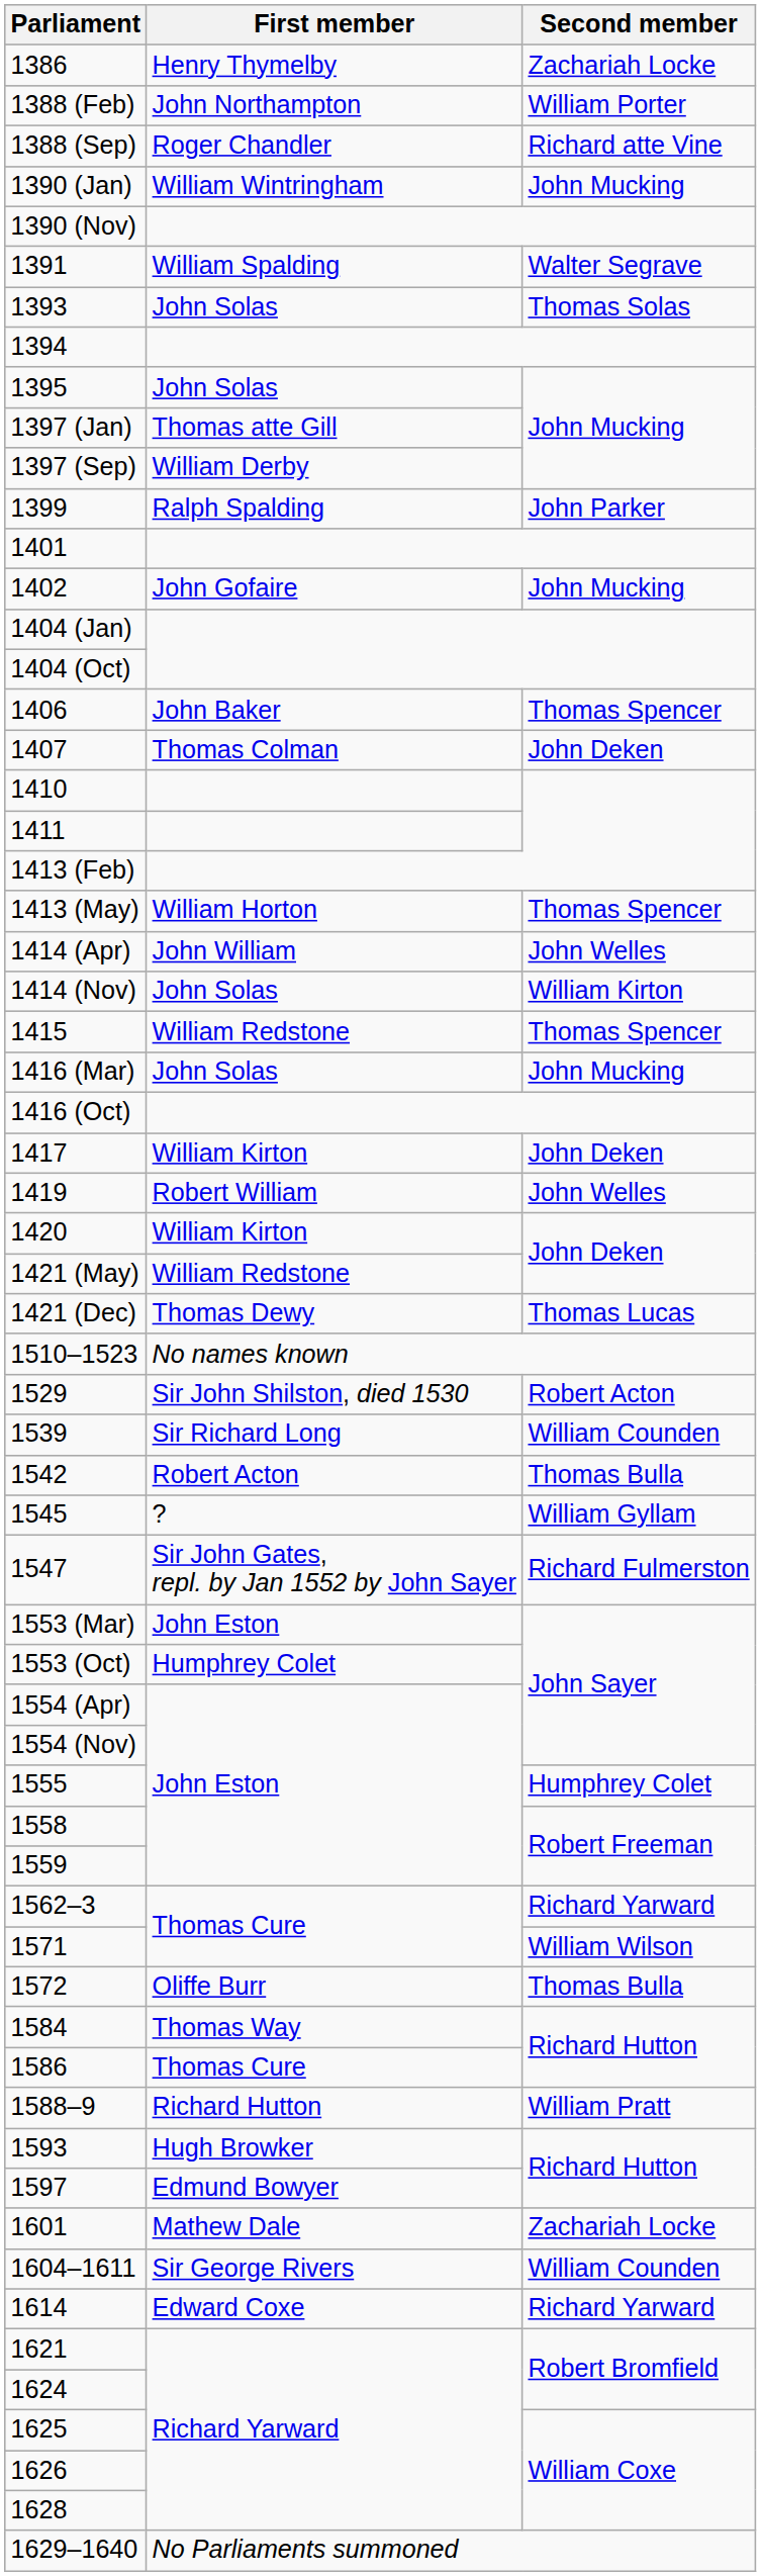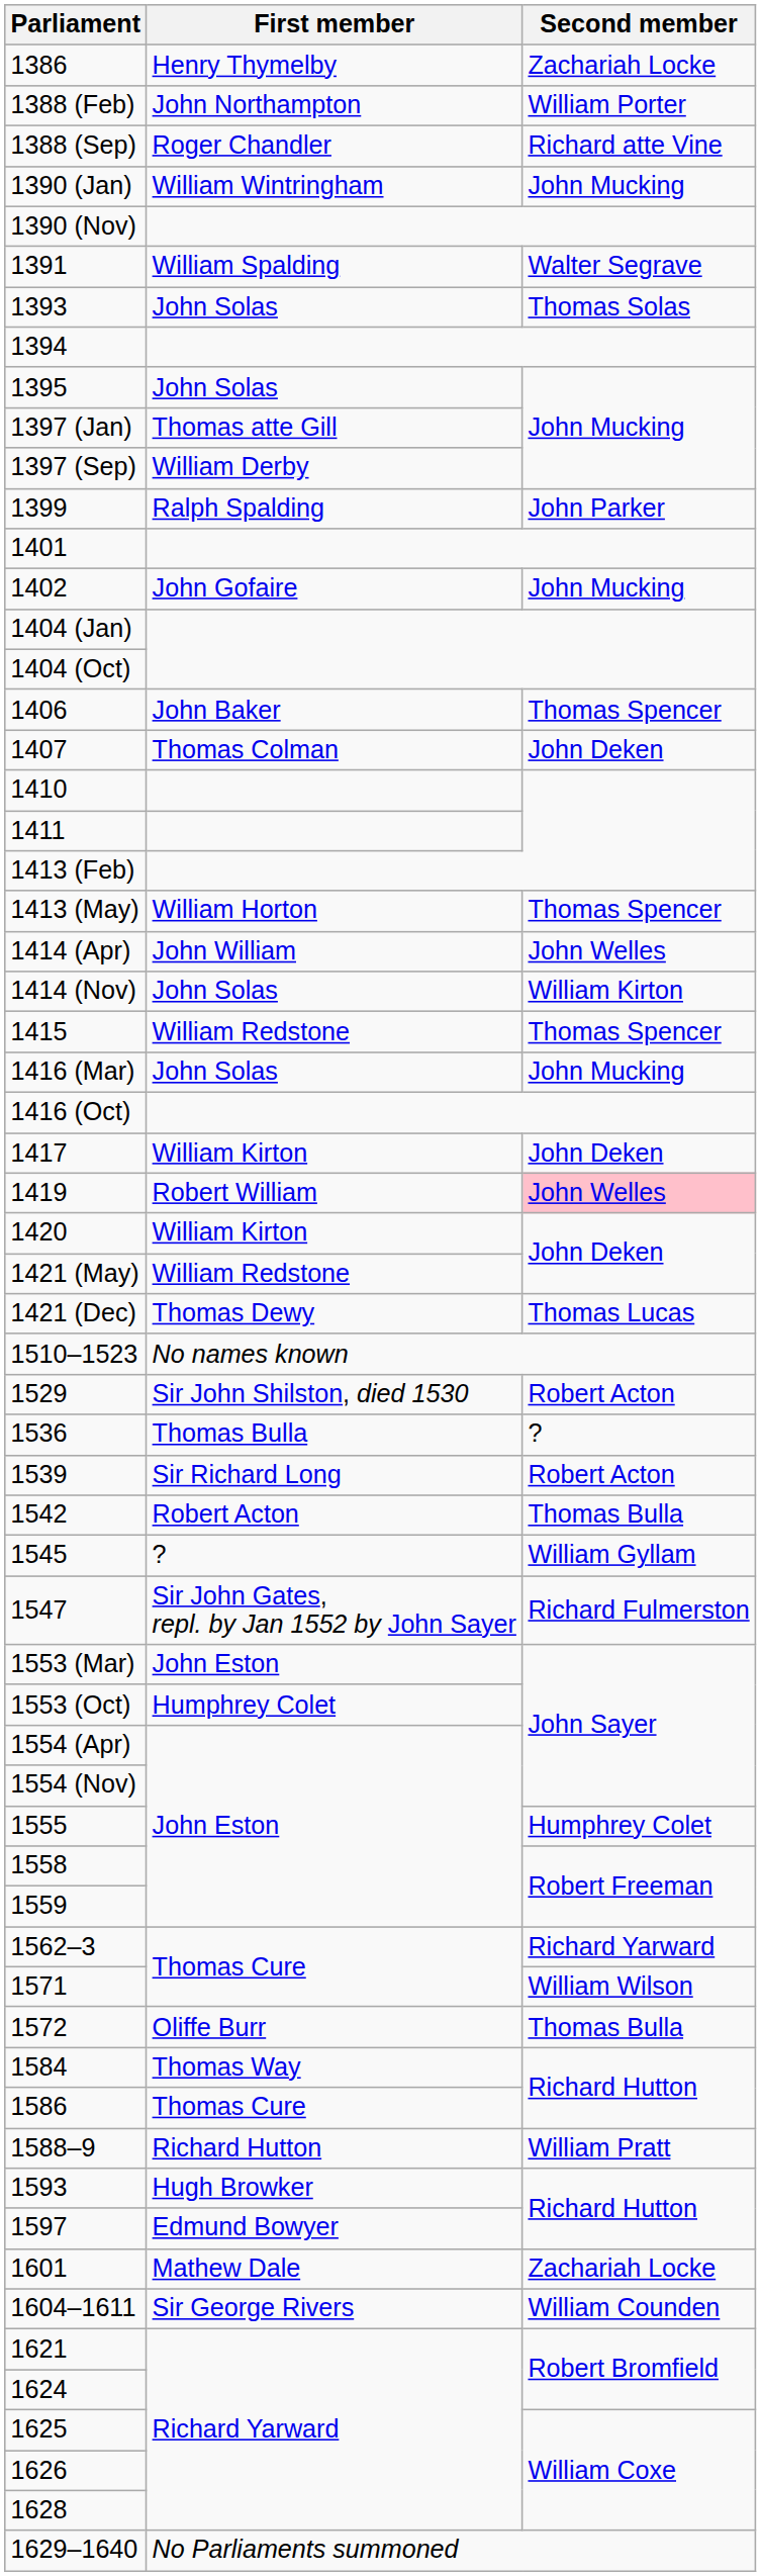1419 | Second member: no background -> pink background
+ row: 1536 | Thomas Bulla | ?
1539 | Second member: William Counden -> Robert Acton
- row: 1614 | Edward Coxe | Richard Yarward
